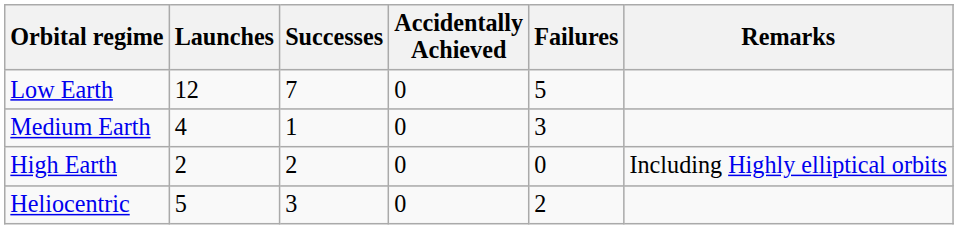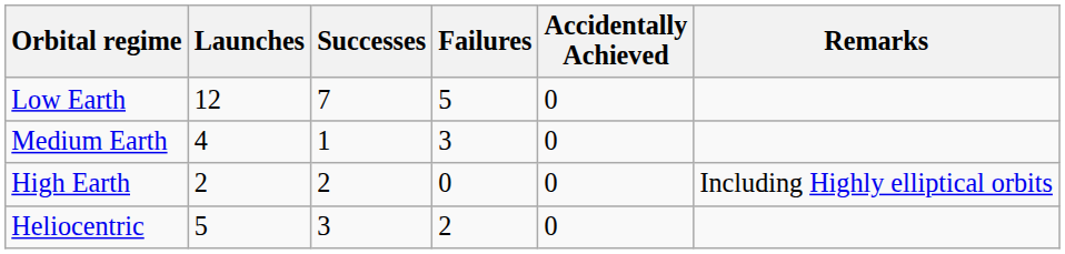columns swapped: Failures <-> Accidentally Achieved
